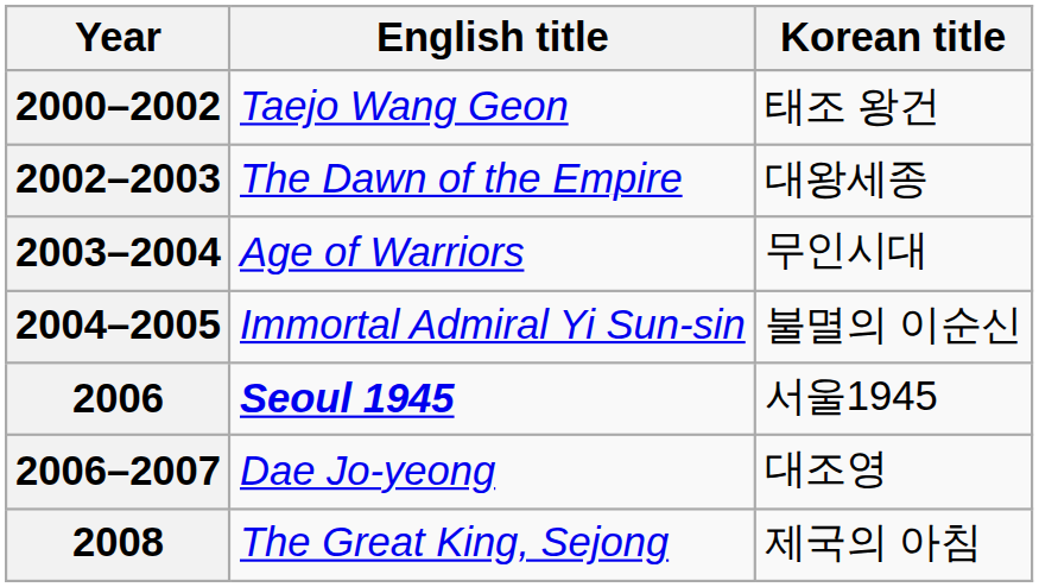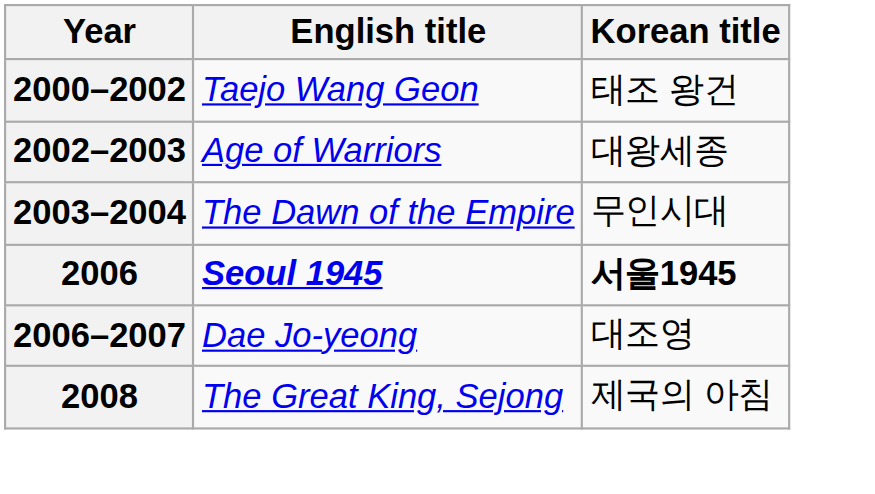2002–2003 | English title: The Dawn of the Empire -> Age of Warriors
2003–2004 | English title: Age of Warriors -> The Dawn of the Empire
- row: 2004–2005 | Immortal Admiral Yi Sun-sin | 불멸의 이순신
2006 | Korean title: normal -> bold
